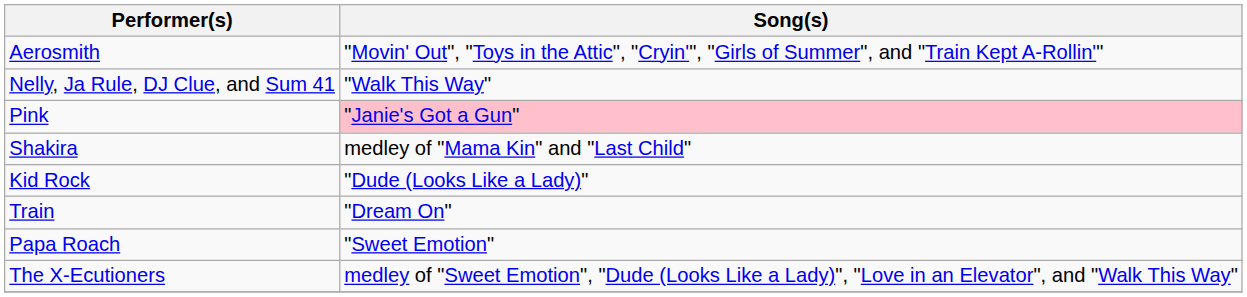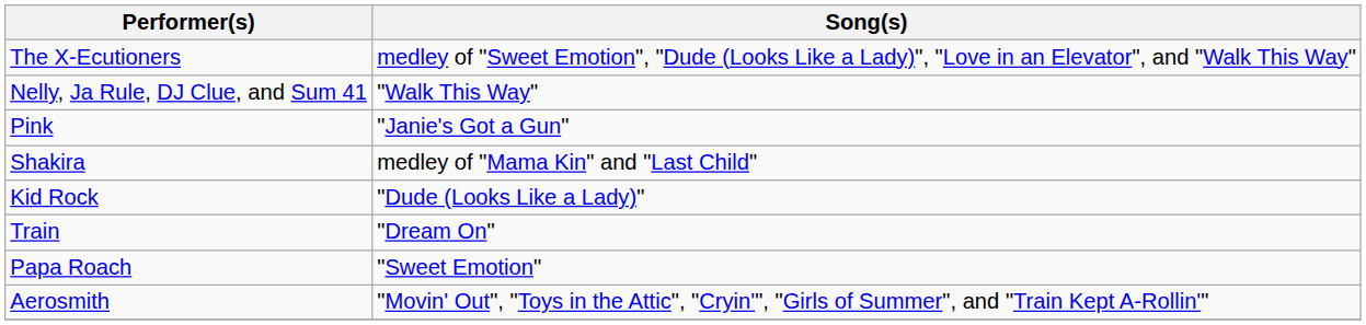rows swapped: The X-Ecutioners <-> Aerosmith
Pink | Song(s): pink background -> no background
